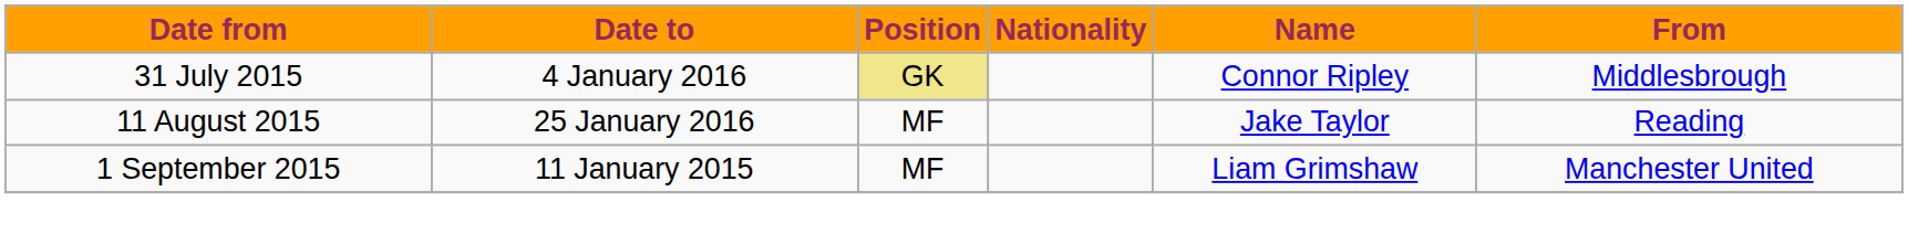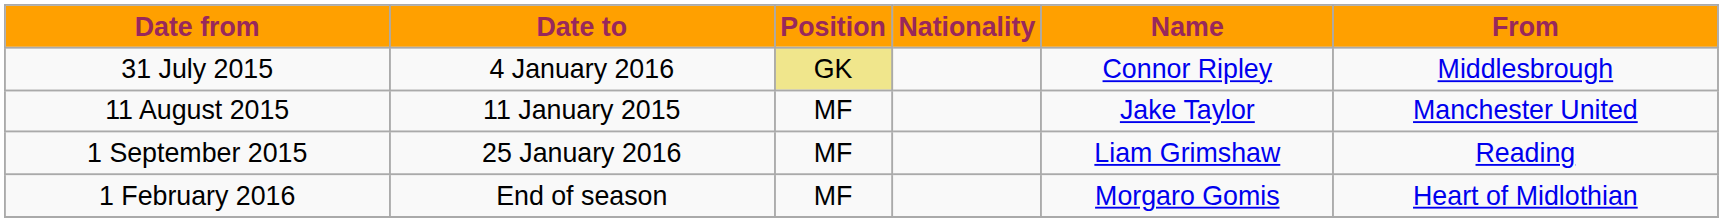11 August 2015 | Date to: 25 January 2016 -> 11 January 2015
11 August 2015 | From: Reading -> Manchester United
1 September 2015 | Date to: 11 January 2015 -> 25 January 2016
1 September 2015 | From: Manchester United -> Reading
+ row: 1 February 2016 | End of season | MF | Morgaro Gomis | Heart of Midlothian
